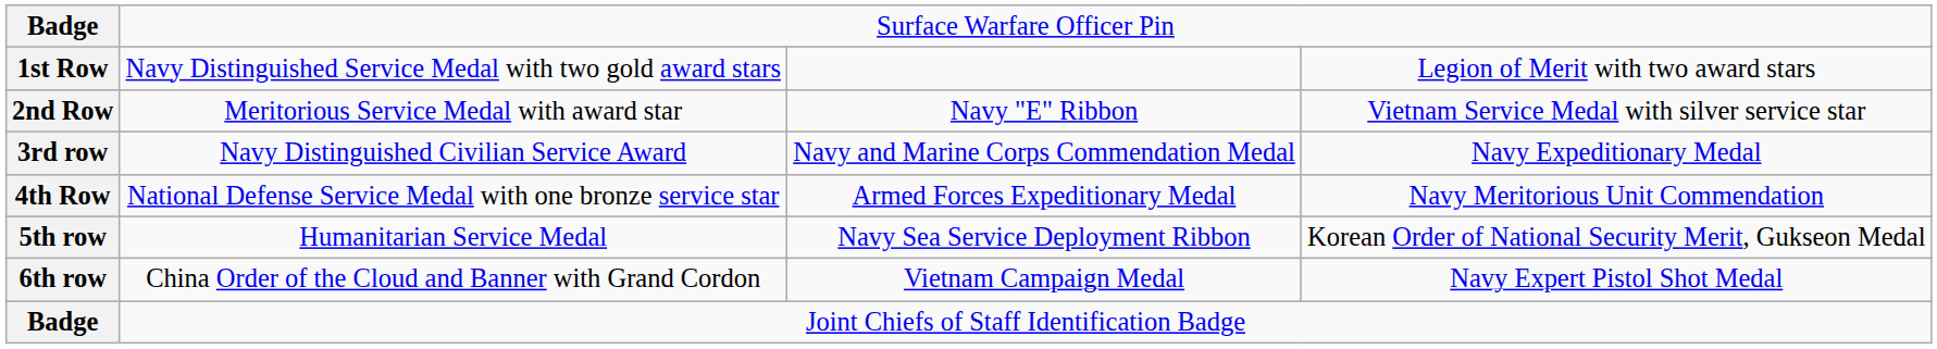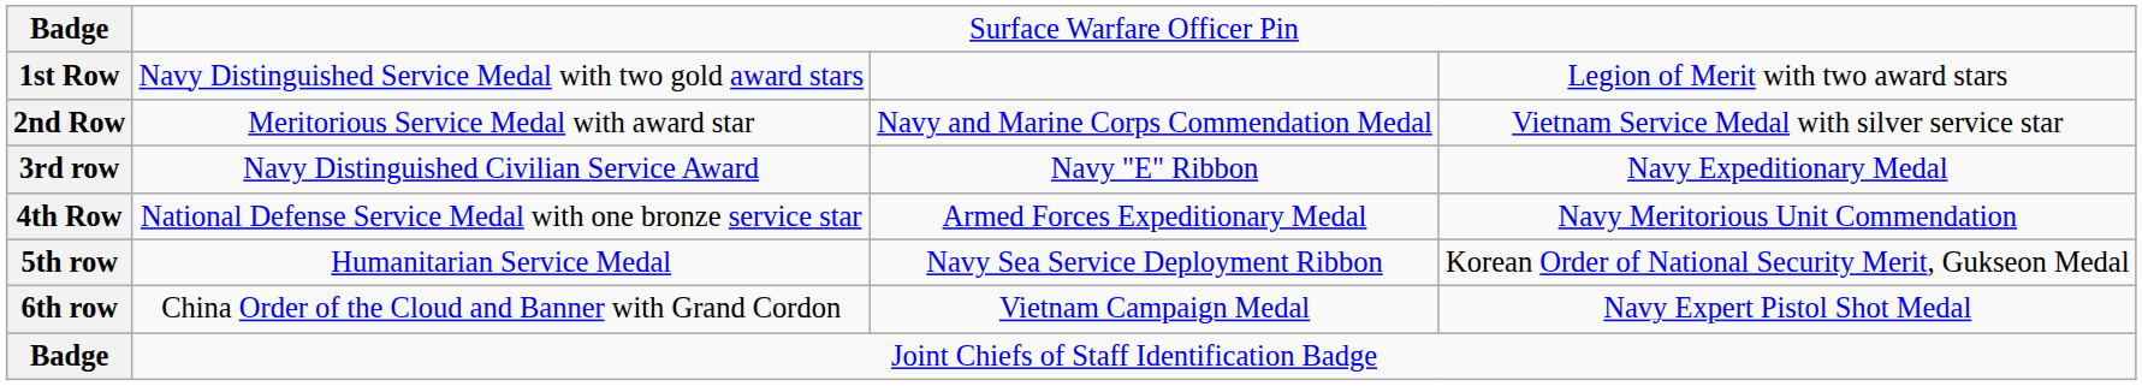2nd Row | column 3: Navy "E" Ribbon -> Navy and Marine Corps Commendation Medal
3rd row | column 3: Navy and Marine Corps Commendation Medal -> Navy "E" Ribbon
